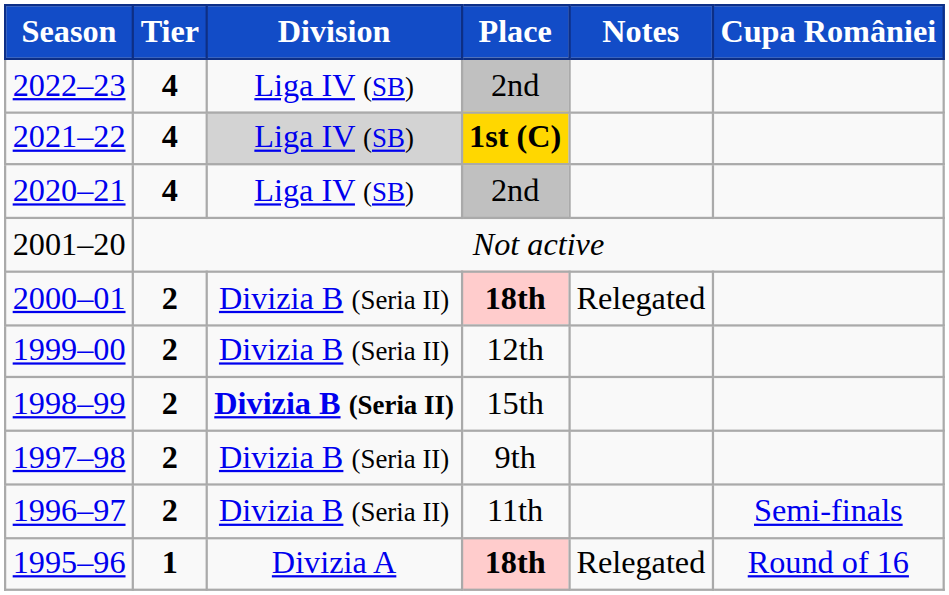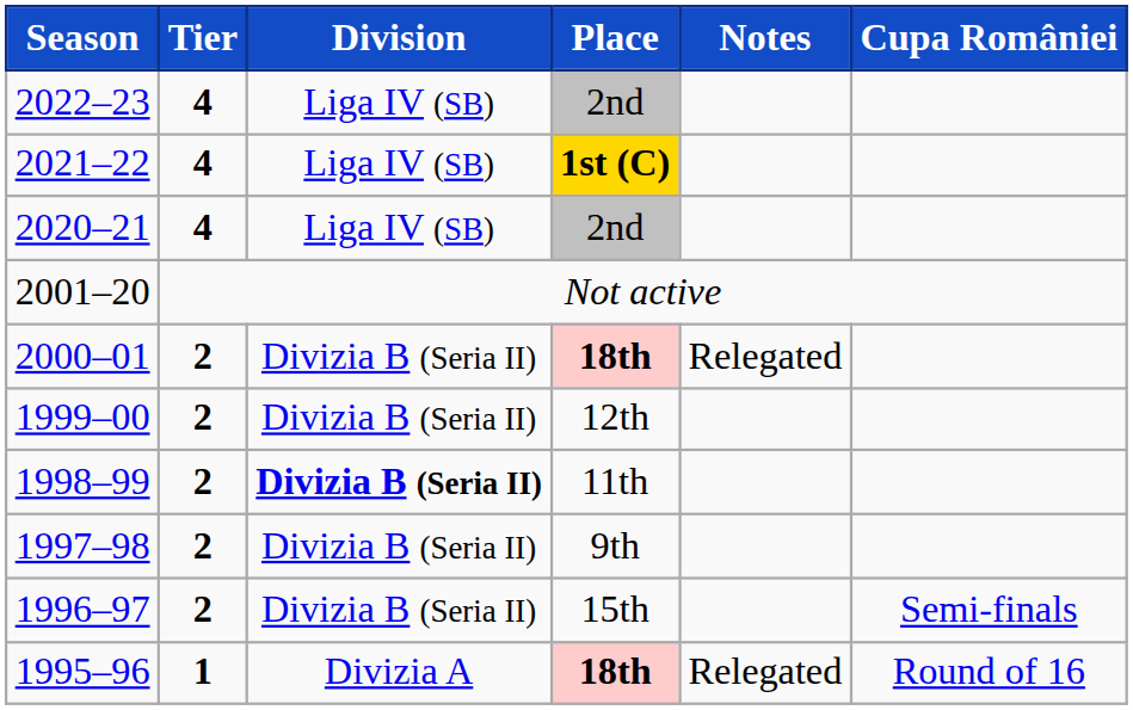2021–22 | Division: lightgrey background -> no background
1998–99 | Place: 15th -> 11th
1996–97 | Place: 11th -> 15th
